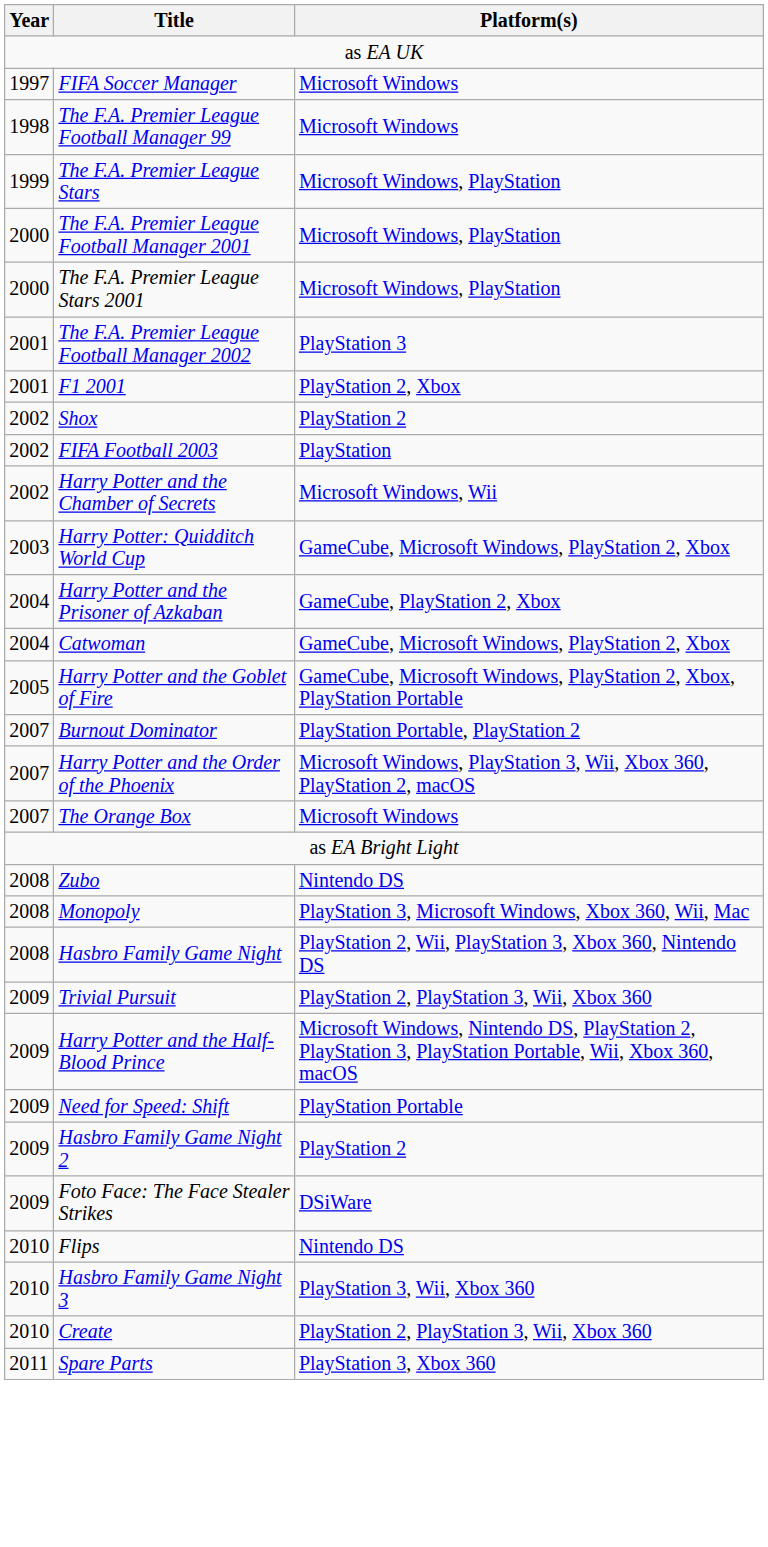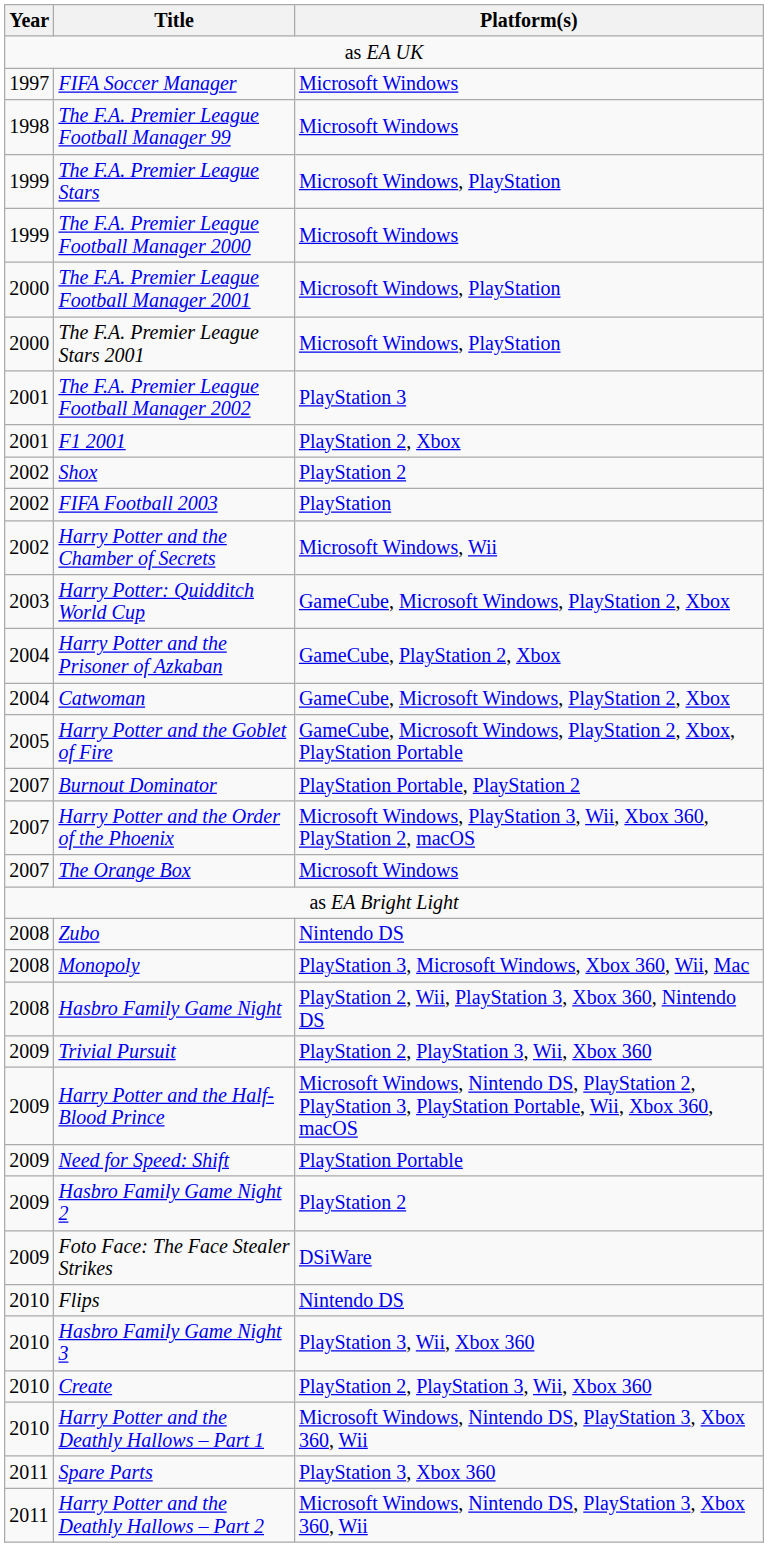+ row: 1999 | The F.A. Premier League Football Manager 2000 | Microsoft Windows
+ row: 2010 | Harry Potter and the Deathly Hallows – Part 1 | Microsoft Windows, Nintendo DS, PlayStation 3, Xbox 360, Wii
+ row: 2011 | Harry Potter and the Deathly Hallows – Part 2 | Microsoft Windows, Nintendo DS, PlayStation 3, Xbox 360, Wii
